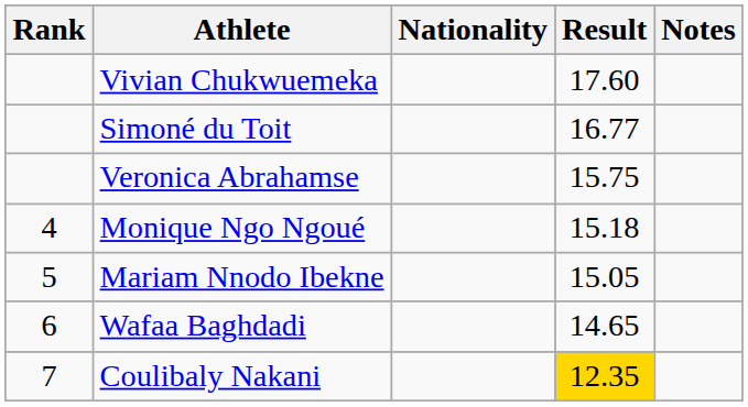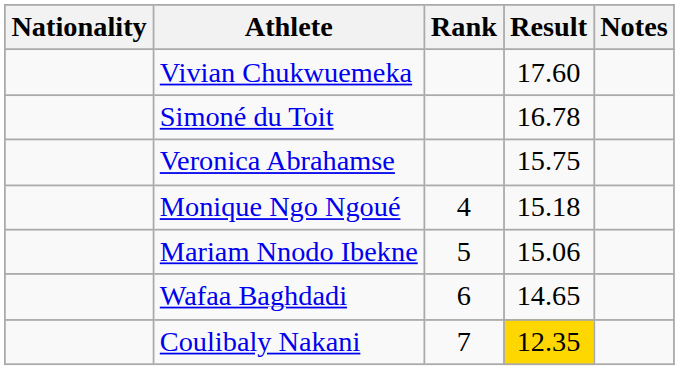columns swapped: Rank <-> Nationality
Simoné du Toit | Result: 16.77 -> 16.78
Mariam Nnodo Ibekne | Result: 15.05 -> 15.06
